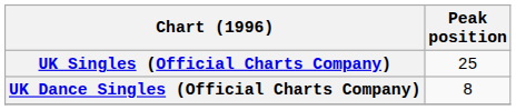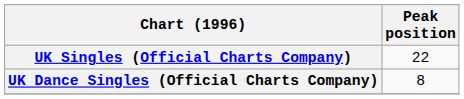UK Singles (Official Charts Company) | Peak position: 25 -> 22
